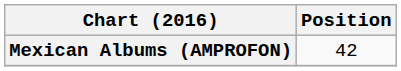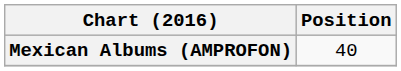Mexican Albums (AMPROFON) | Position: 42 -> 40
